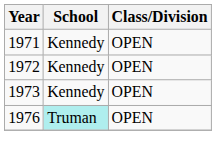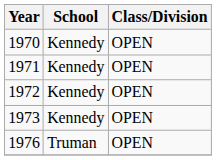+ row: 1970 | Kennedy | OPEN
1976 | School: paleturquoise background -> no background
